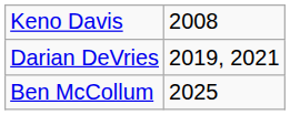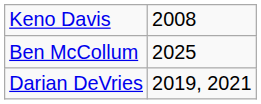rows swapped: Darian DeVries <-> Ben McCollum
